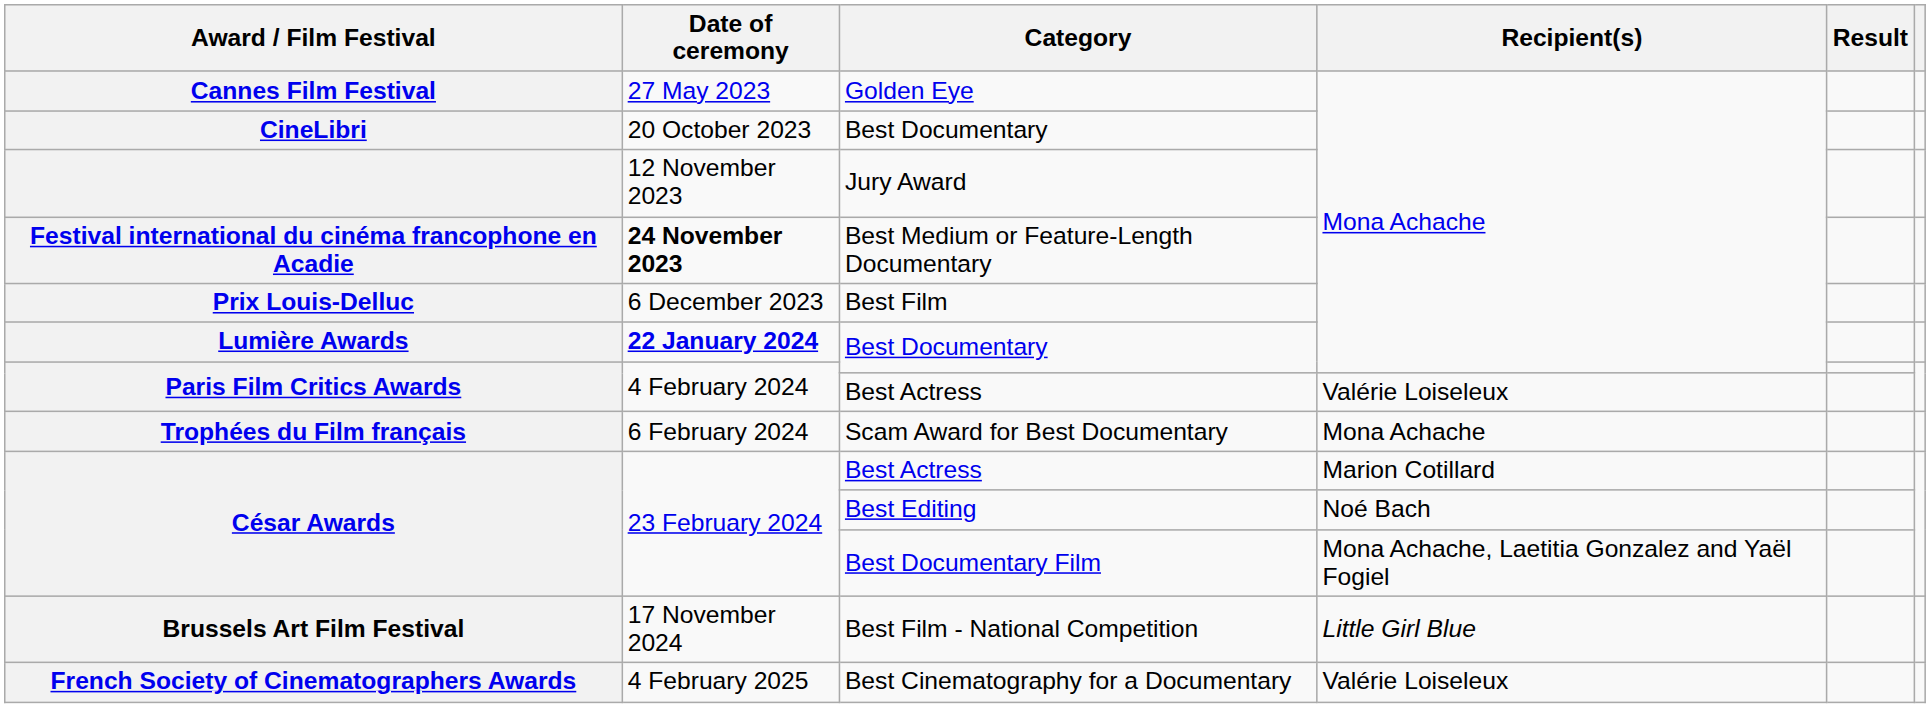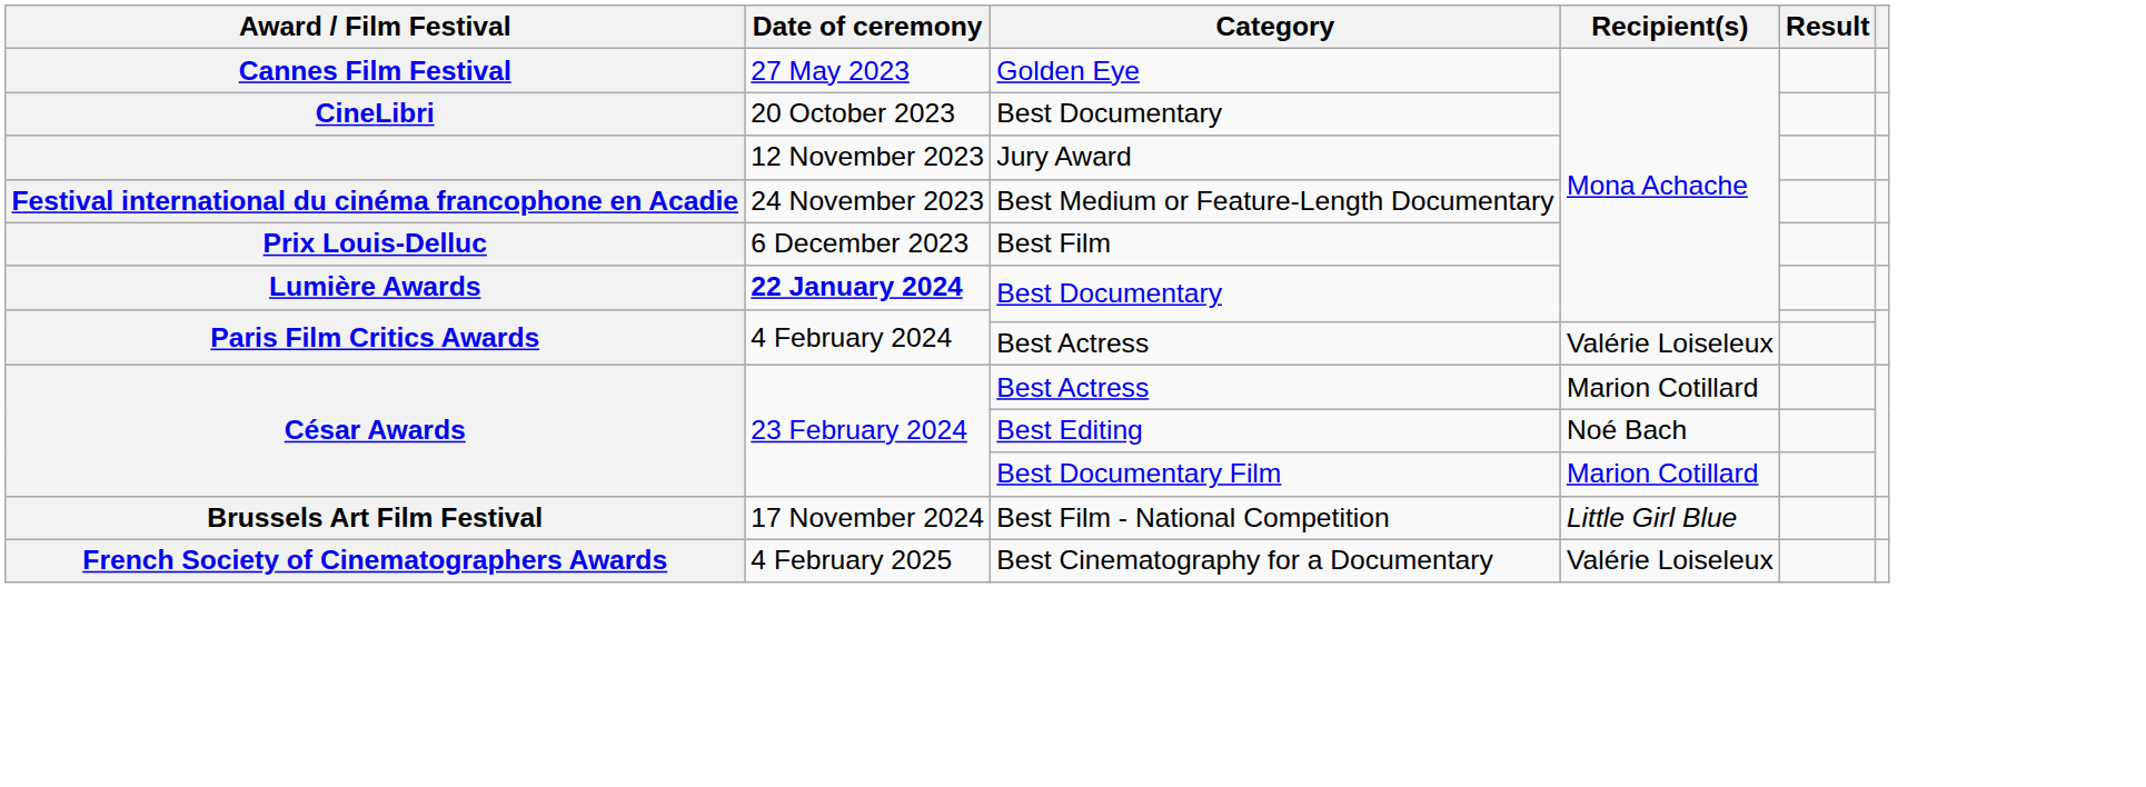Festival international du cinéma francophone en Acadie | Date of ceremony: bold -> normal
- row: Trophées du Film français | 6 February 2024 | Scam Award for Best Documentary | Mona Achache
César Awards / Best Documentary Film | Recipient(s): Mona Achache, Laetitia Gonzalez and Yaël Fogiel -> Marion Cotillard
